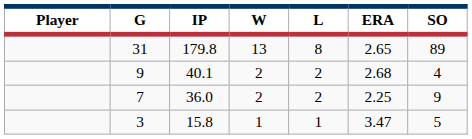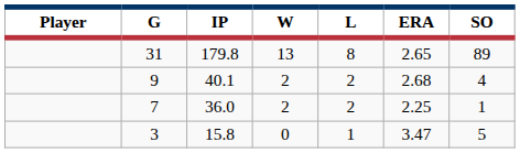7 | SO: 9 -> 1
3 | W: 1 -> 0
